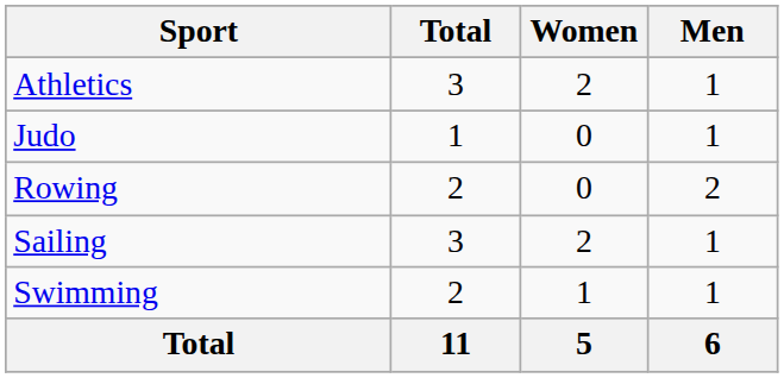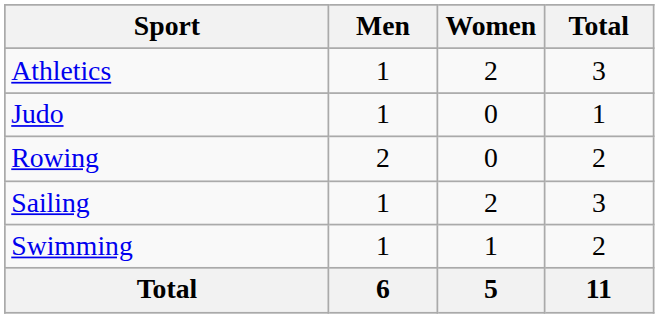columns swapped: Men <-> Total
